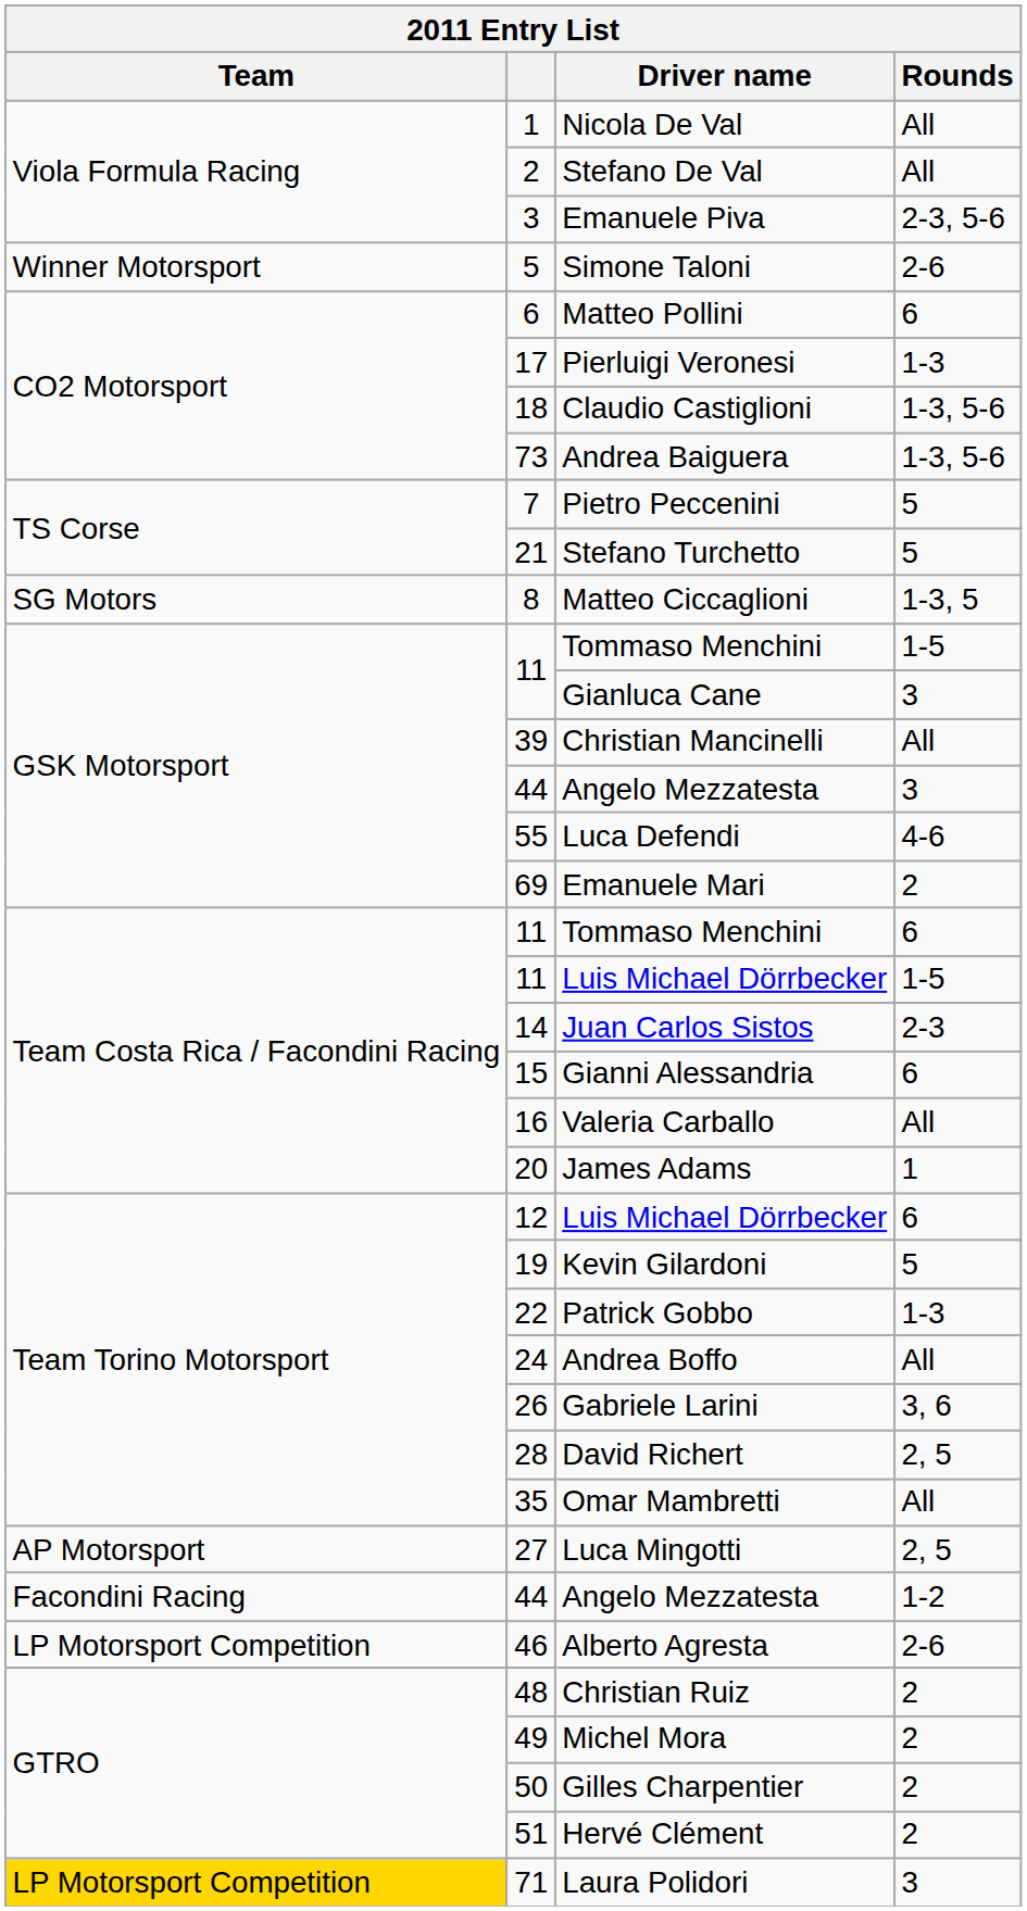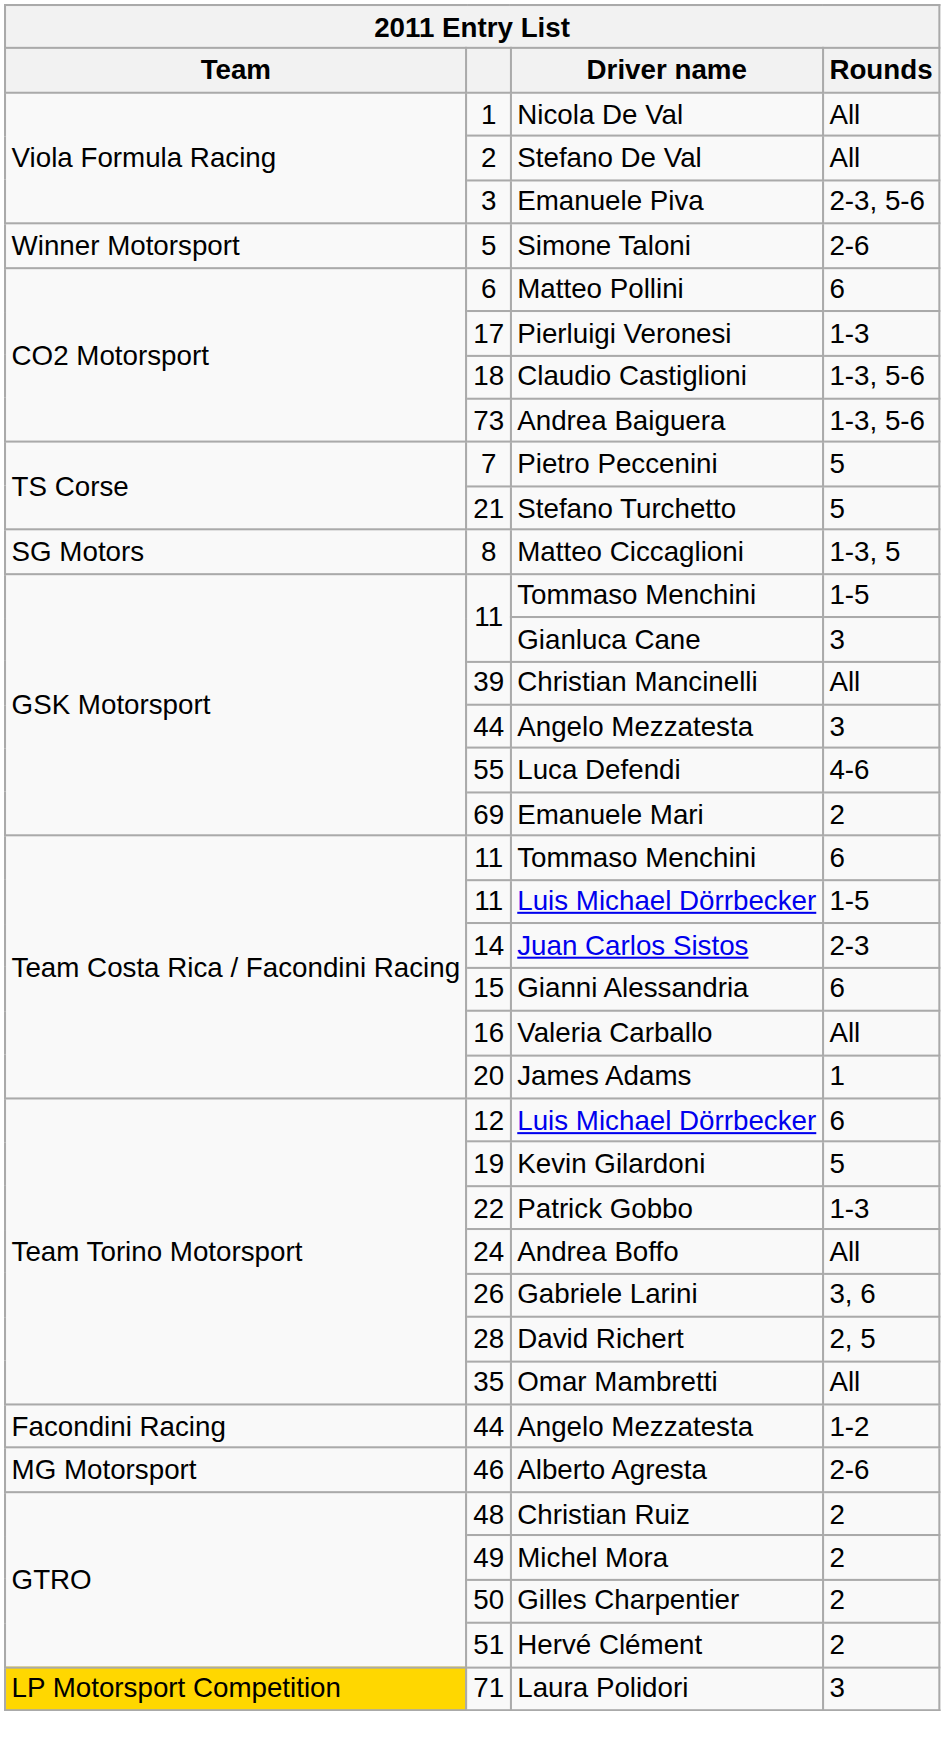- row: AP Motorsport | 27 | Luca Mingotti | 2, 5
Alberto Agresta | Team: LP Motorsport Competition -> MG Motorsport
